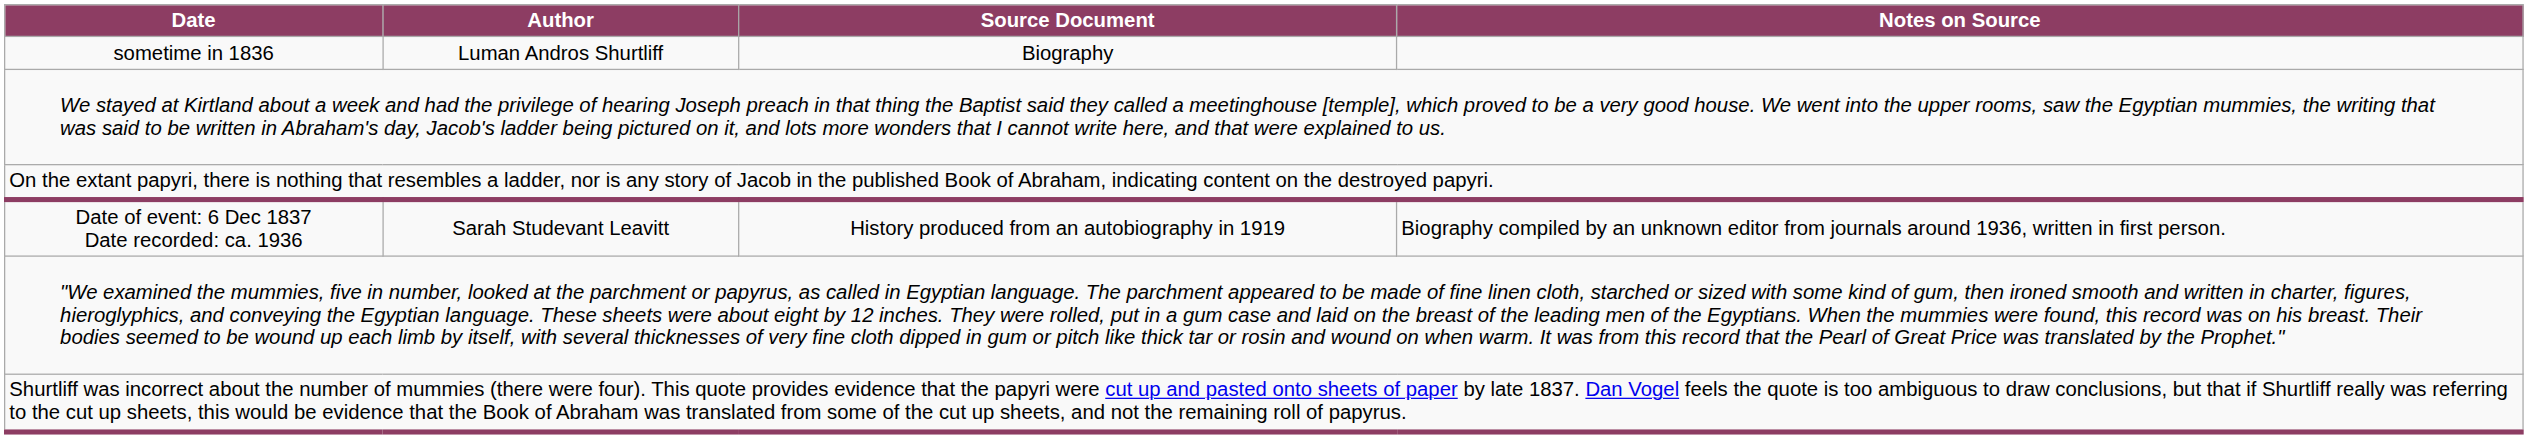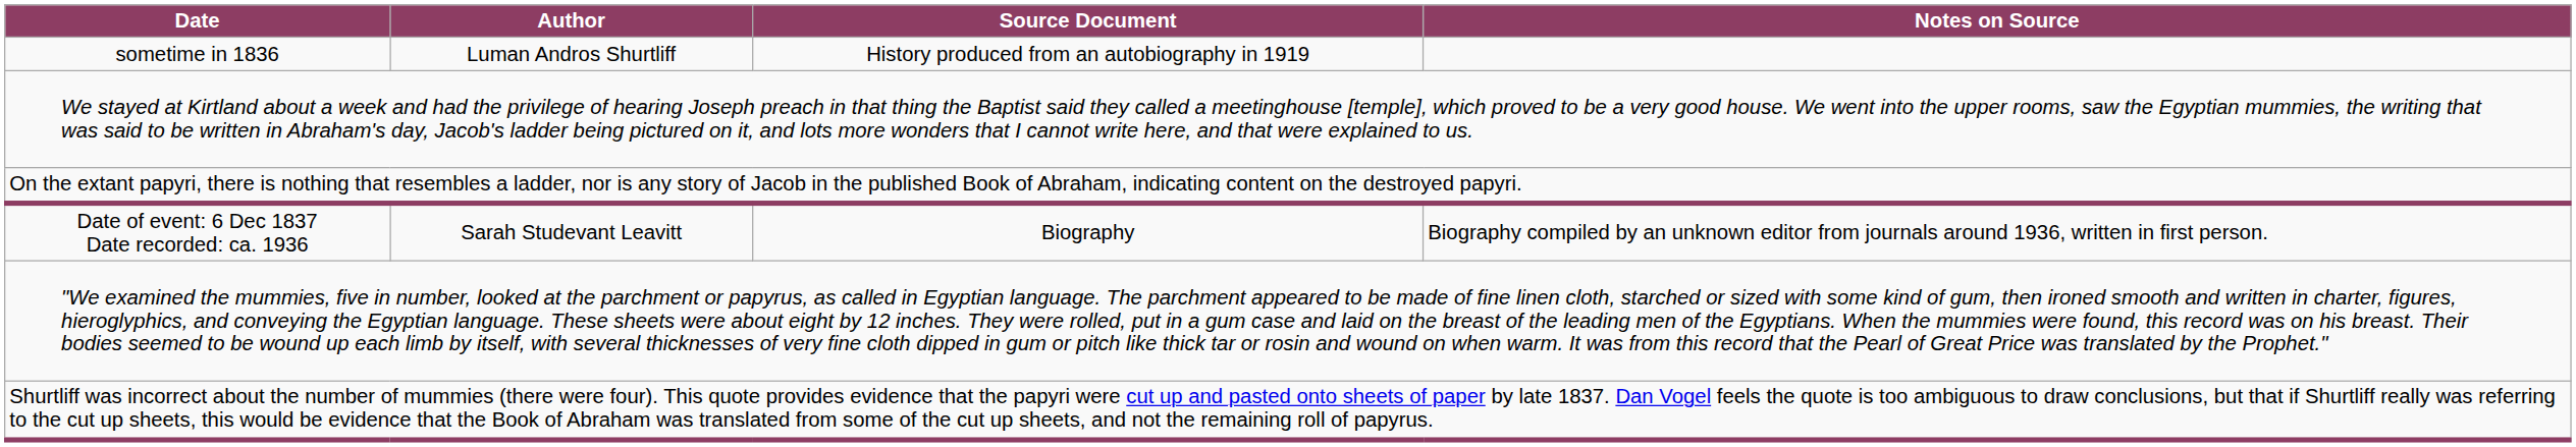sometime in 1836 | Source Document: Biography -> History produced from an autobiography in 1919
Date of event: 6 Dec 1837 Date recorded: ca. 1936 | Source Document: History produced from an autobiography in 1919 -> Biography
